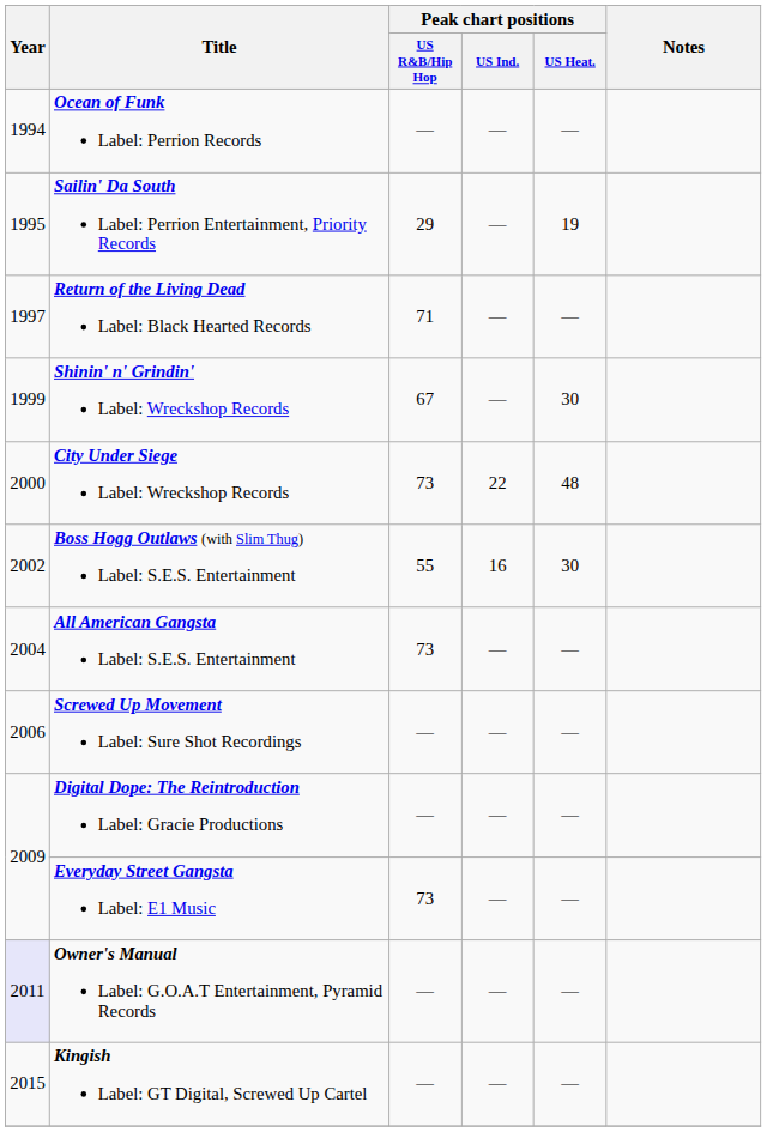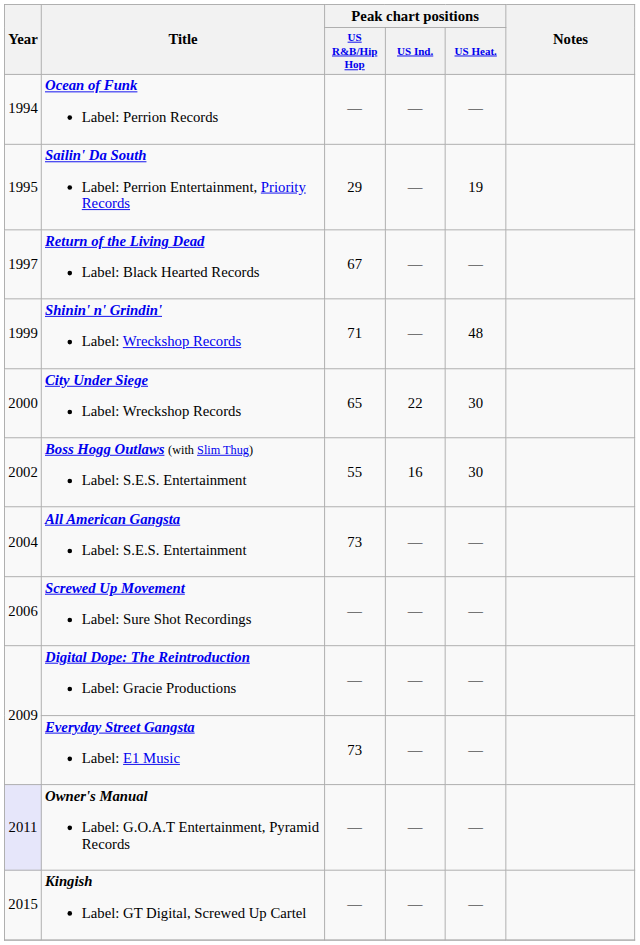Return of the Living Dead Label: Black Hearted Records | Peak chart positions / US R&B/Hip Hop: 71 -> 67
Shinin' n' Grindin' Label: Wreckshop Records | Peak chart positions / US R&B/Hip Hop: 67 -> 71
Shinin' n' Grindin' Label: Wreckshop Records | Peak chart positions / US Heat.: 30 -> 48
City Under Siege Label: Wreckshop Records | Peak chart positions / US R&B/Hip Hop: 73 -> 65
City Under Siege Label: Wreckshop Records | Peak chart positions / US Heat.: 48 -> 30
